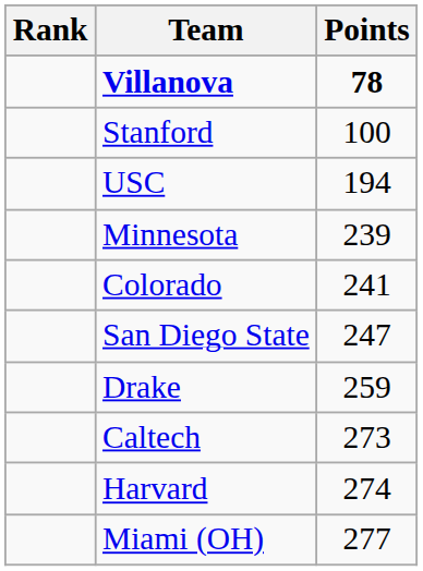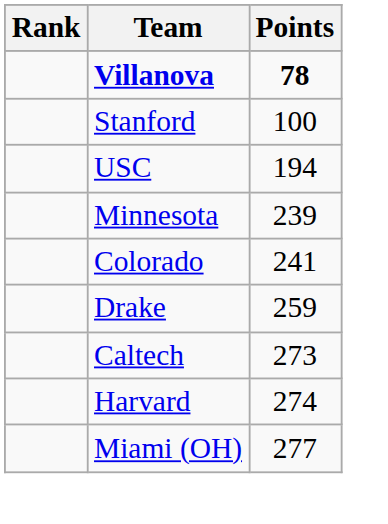- row: San Diego State | 247
